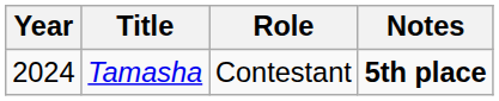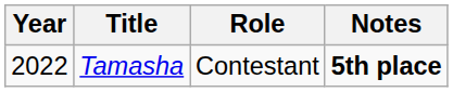Tamasha | Year: 2024 -> 2022
